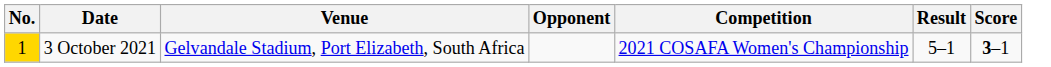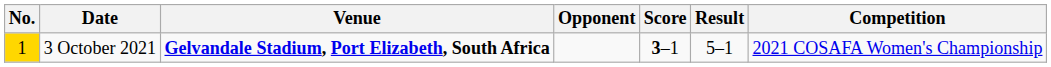columns swapped: Score <-> Competition
3 October 2021 | Venue: normal -> bold
